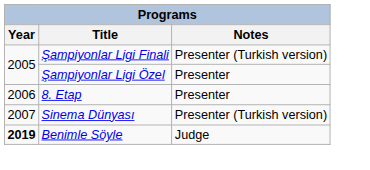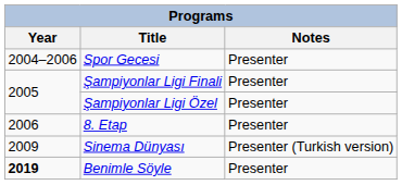+ row: 2004–2006 | Spor Gecesi | Presenter
Şampiyonlar Ligi Finali | Notes: Presenter (Turkish version) -> Presenter
Sinema Dünyası | Year: 2007 -> 2009
Benimle Söyle | Notes: Judge -> Presenter
